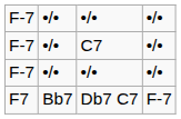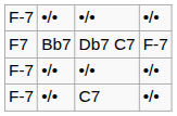rows swapped: C7 <-> Db7 C7
